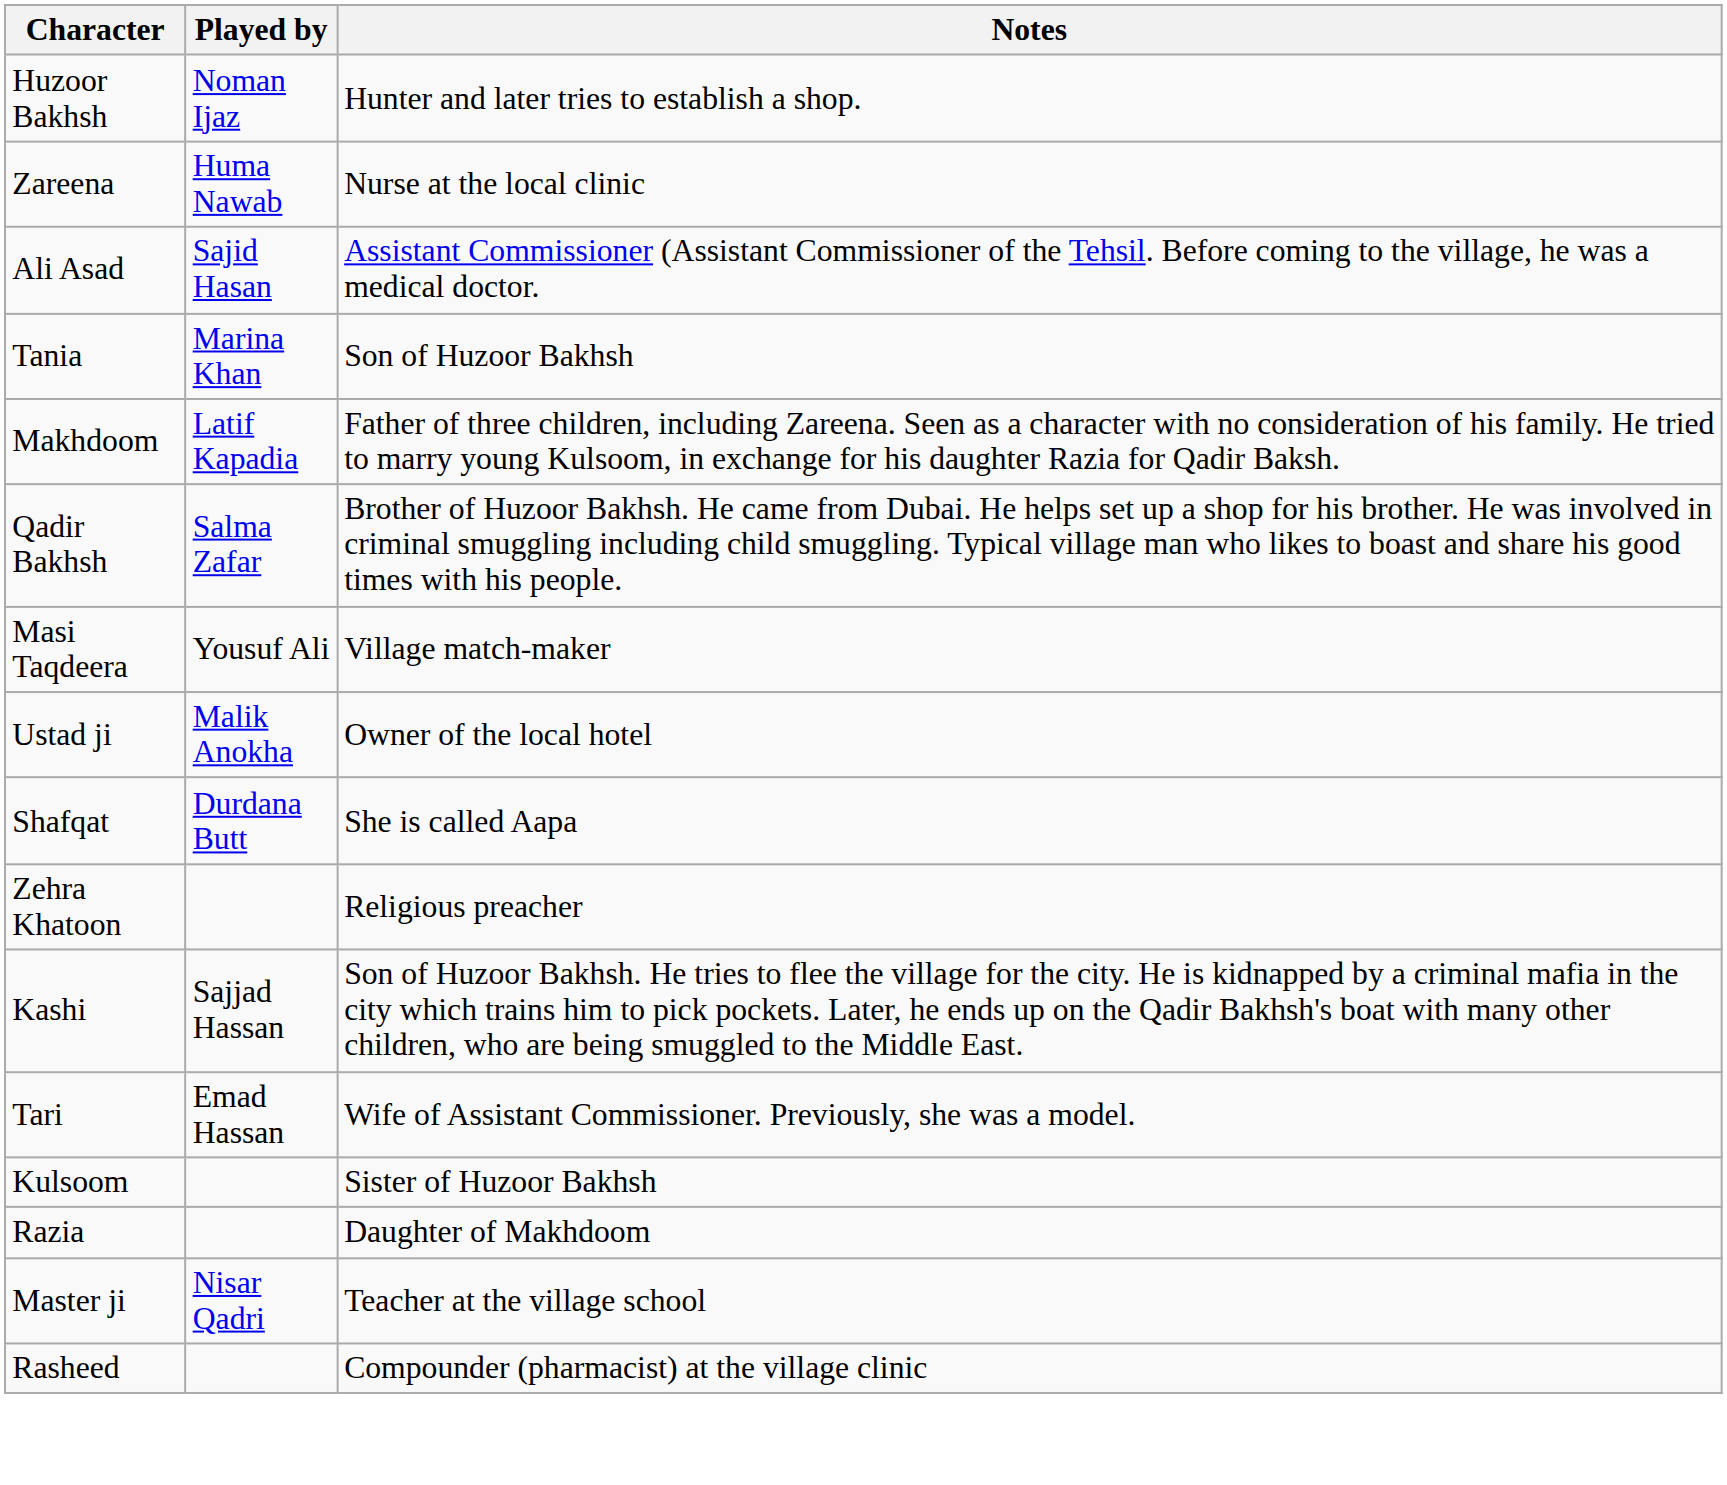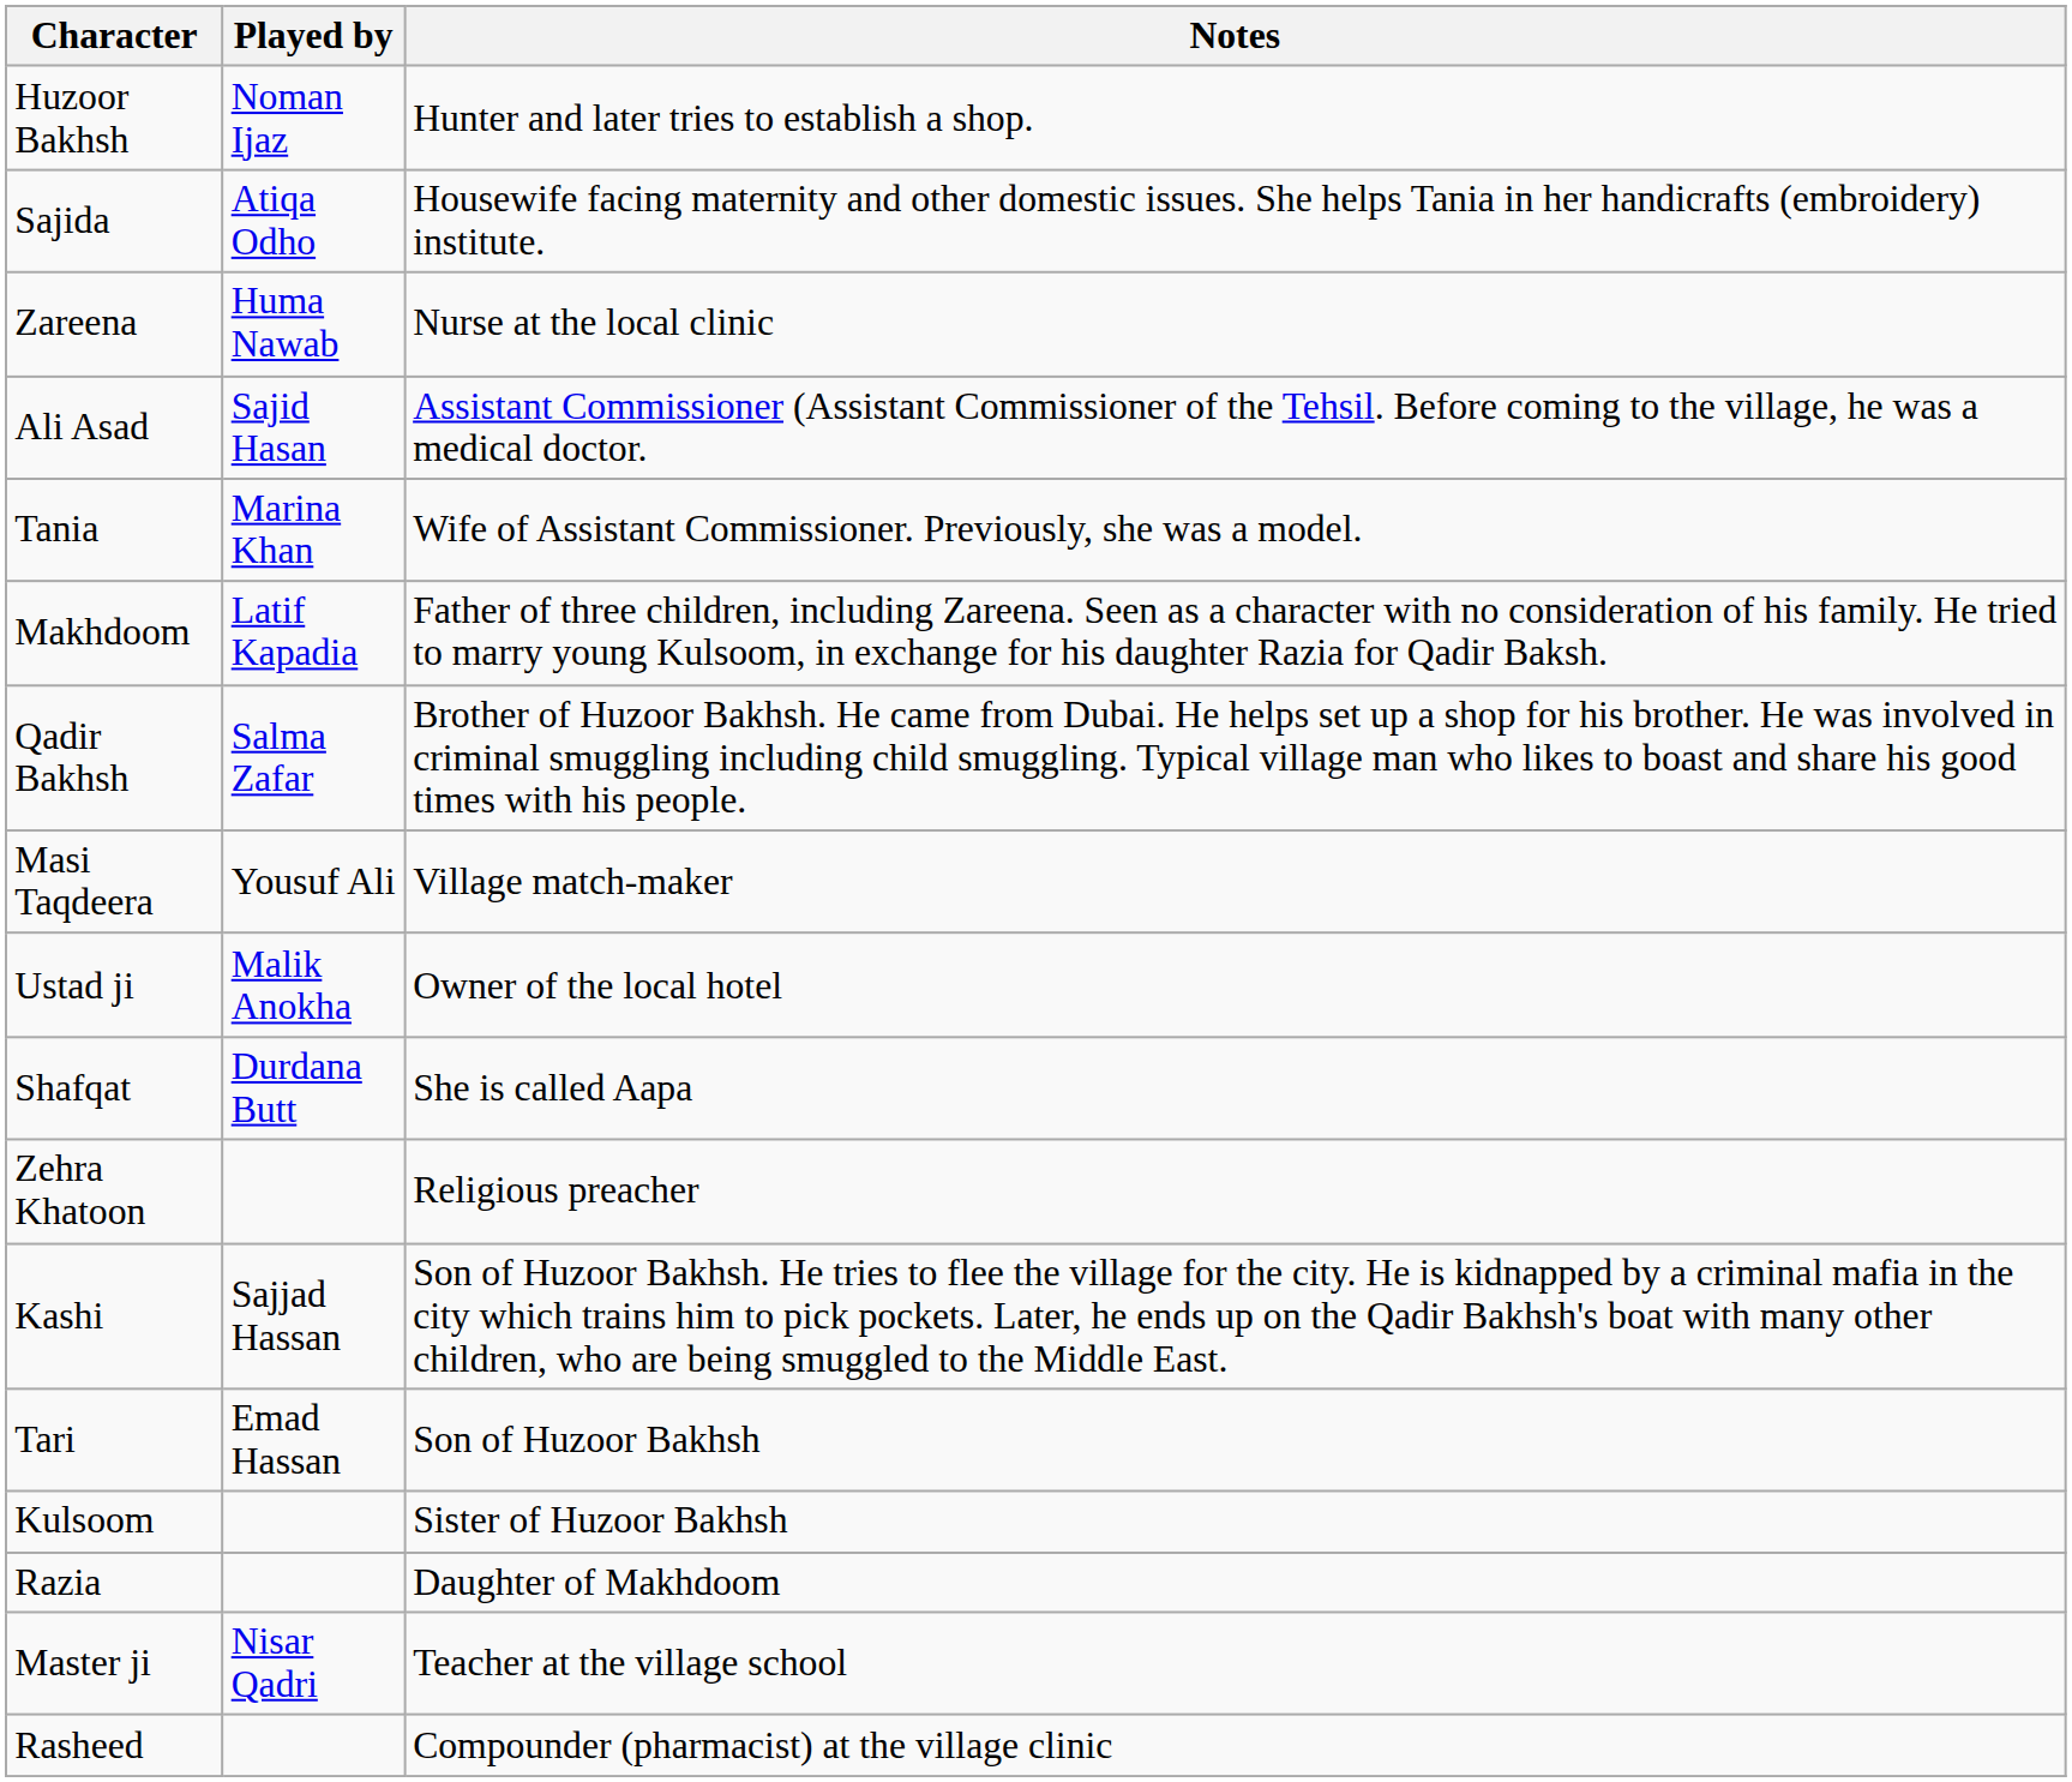+ row: Sajida | Atiqa Odho | Housewife facing maternity and other domestic issues. She helps Tania in her handicrafts (embroidery) institute.
Tania | Notes: Son of Huzoor Bakhsh -> Wife of Assistant Commissioner. Previously, she was a model.
Tari | Notes: Wife of Assistant Commissioner. Previously, she was a model. -> Son of Huzoor Bakhsh
